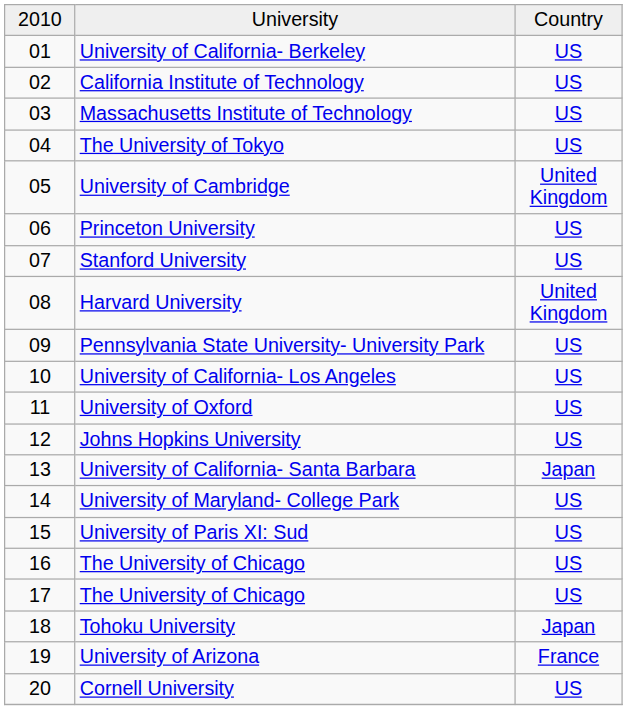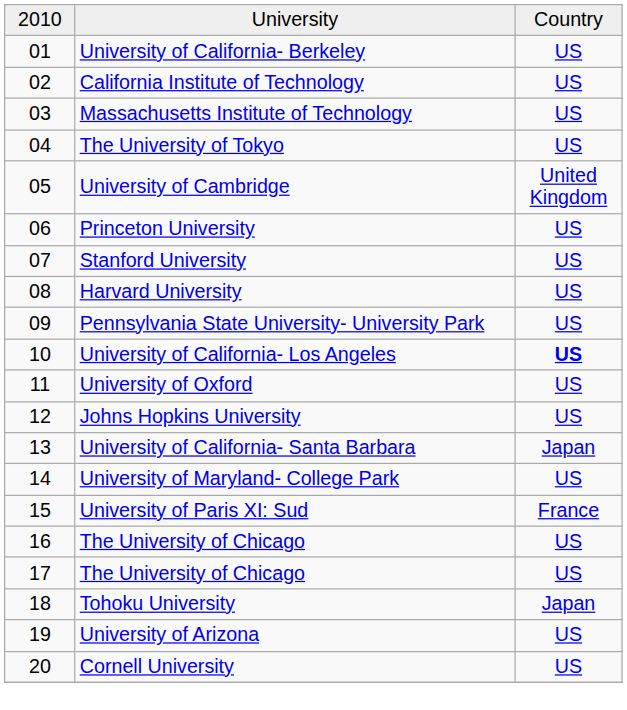Harvard University | column 3: United Kingdom -> US
University of California- Los Angeles | column 3: normal -> bold
University of Paris XI: Sud | column 3: US -> France
University of Arizona | column 3: France -> US
